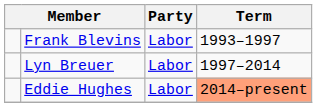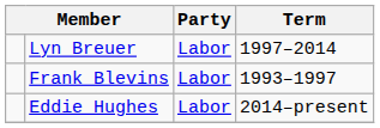rows swapped: Frank Blevins <-> Lyn Breuer
Eddie Hughes | Term: lightsalmon background -> no background
